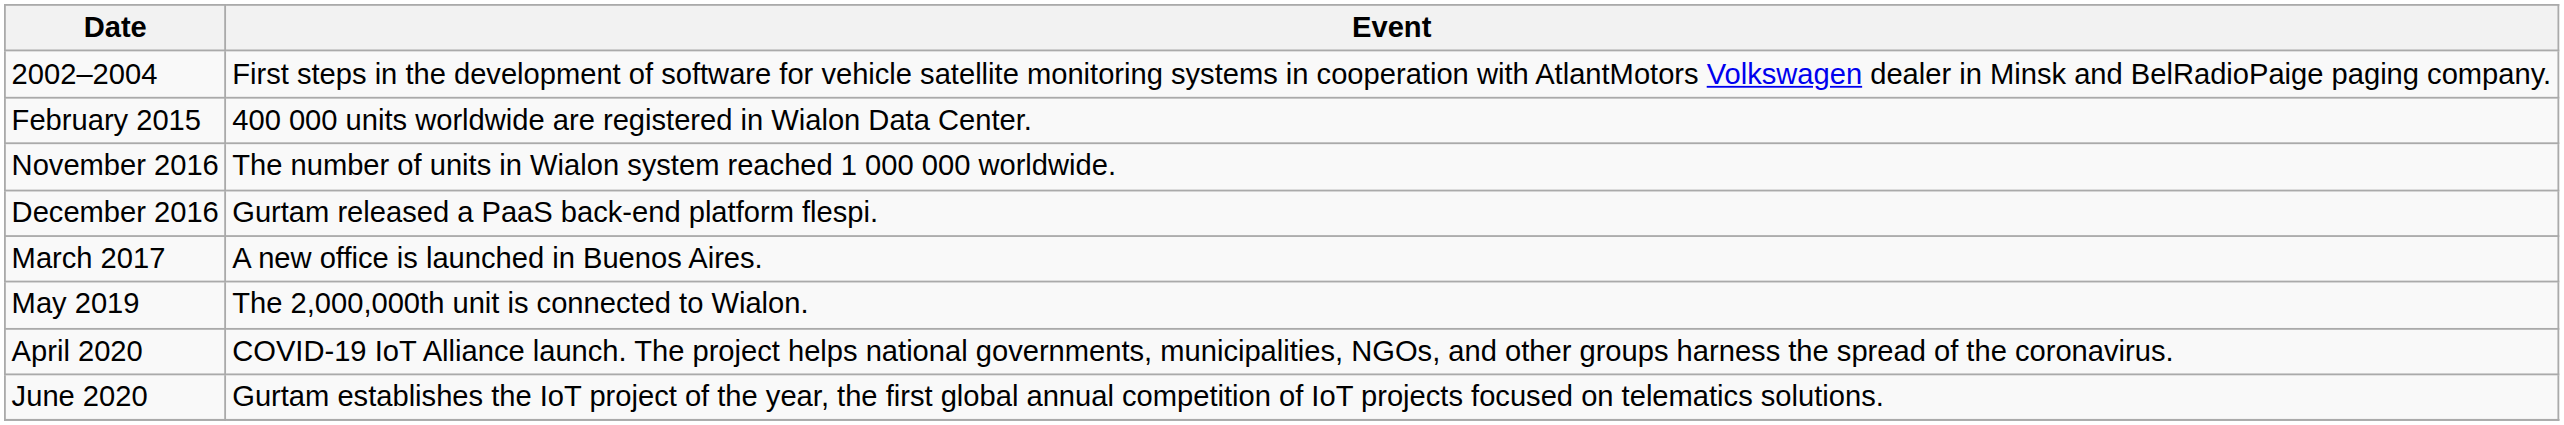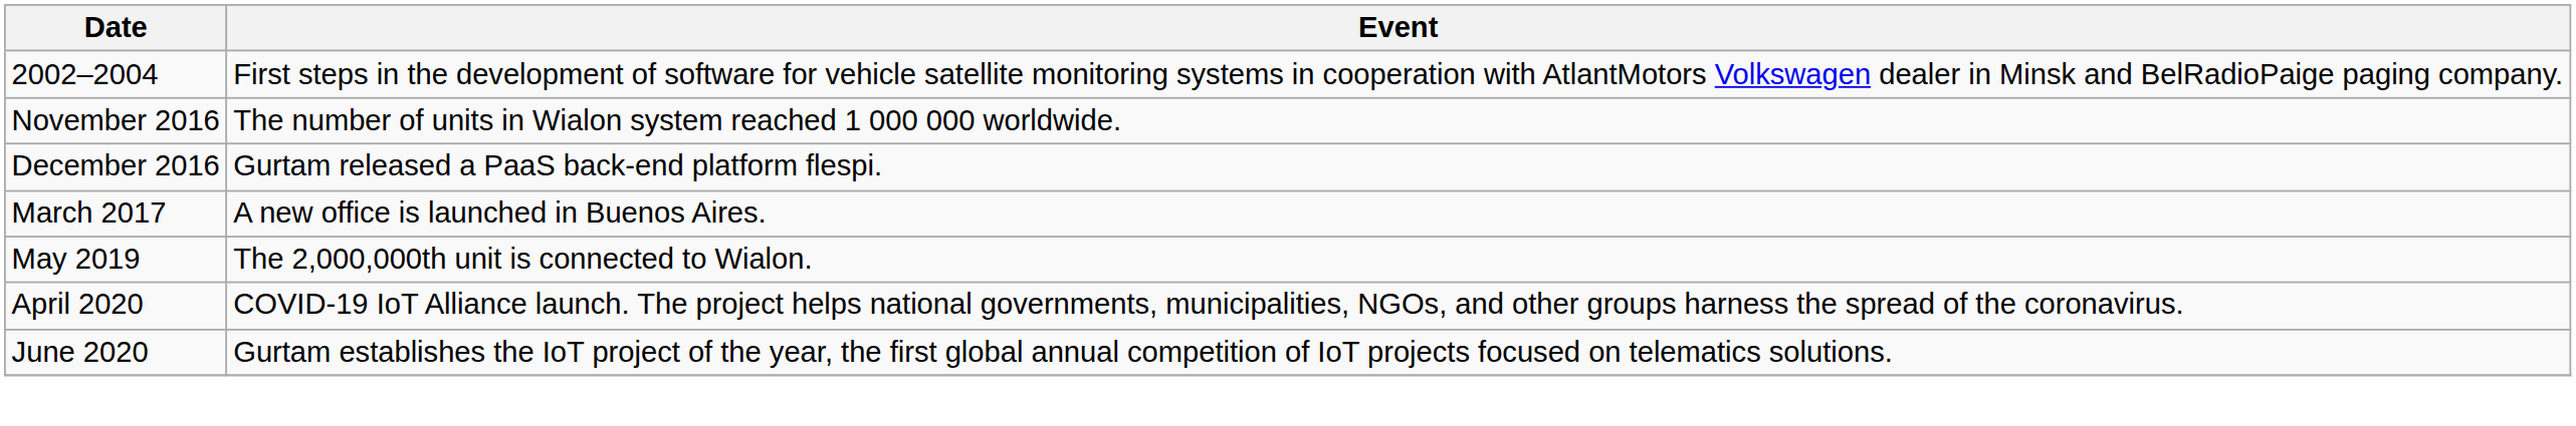- row: February 2015 | 400 000 units worldwide are registered in Wialon Data Center.
